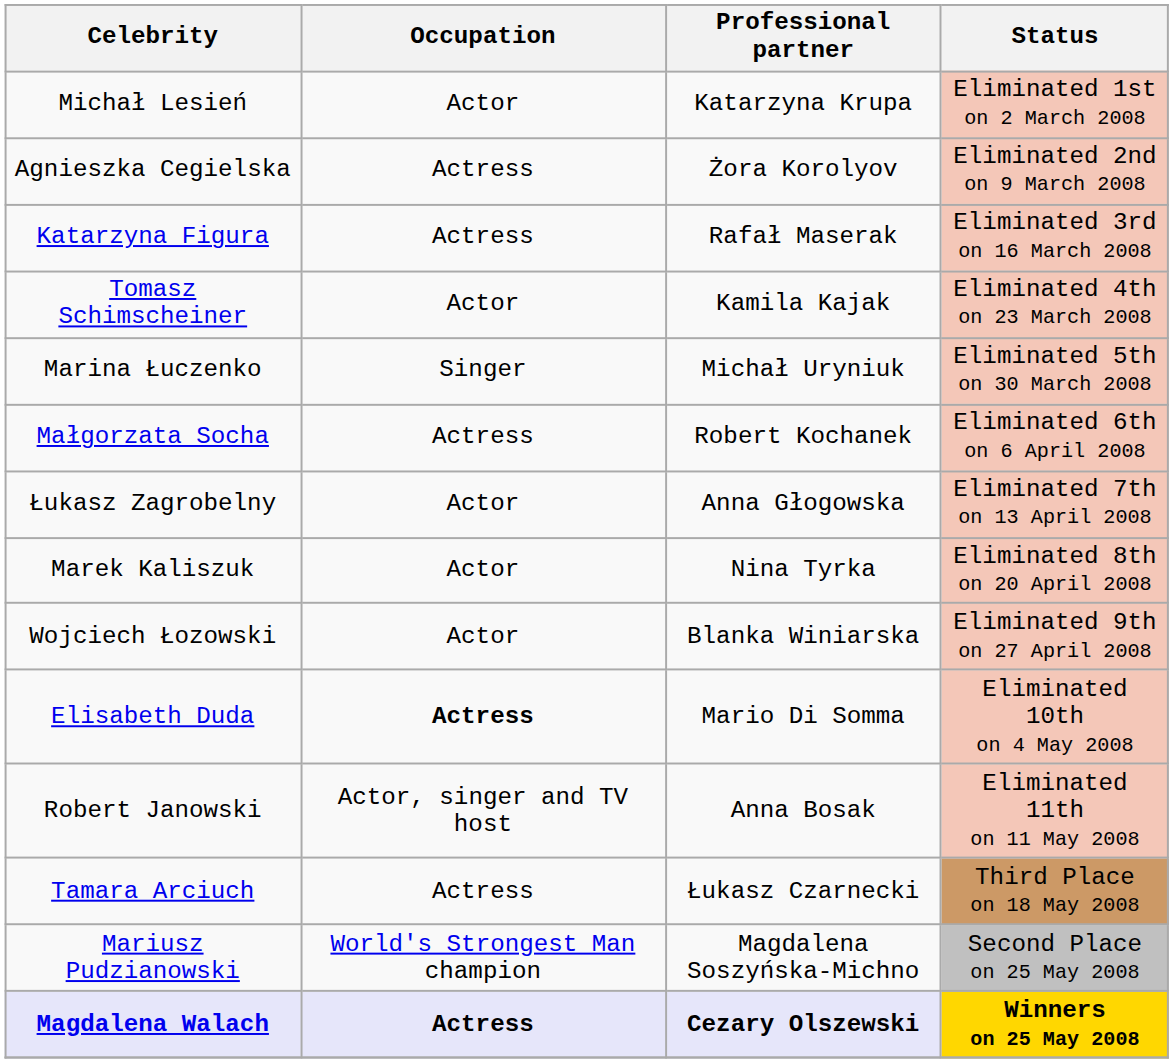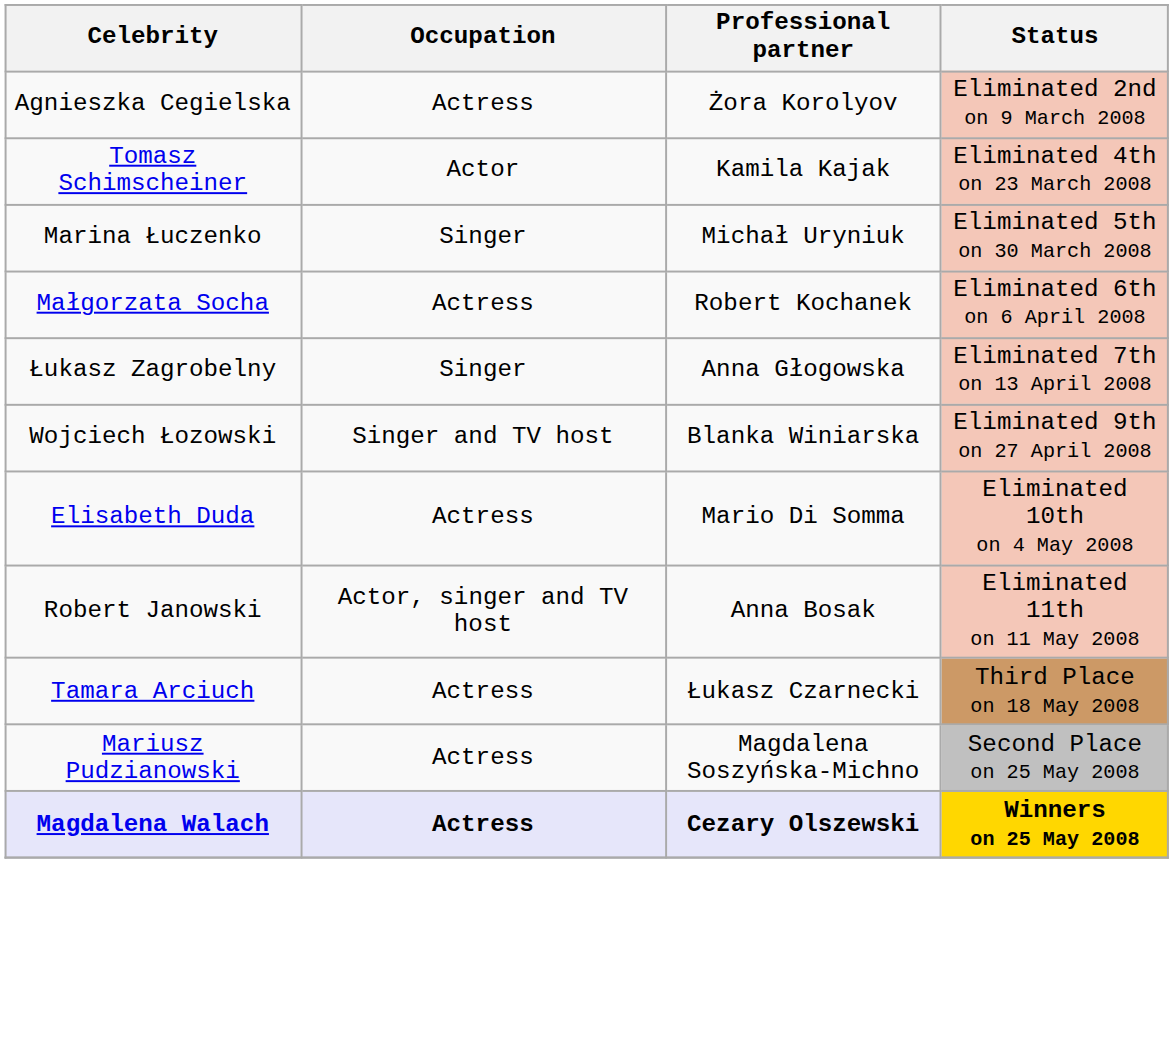- row: Michał Lesień | Actor | Katarzyna Krupa | Eliminated 1st on 2 March 2008
- row: Katarzyna Figura | Actress | Rafał Maserak | Eliminated 3rd on 16 March 2008
Łukasz Zagrobelny | Occupation: Actor -> Singer
- row: Marek Kaliszuk | Actor | Nina Tyrka | Eliminated 8th on 20 April 2008
Wojciech Łozowski | Occupation: Actor -> Singer and TV host
Elisabeth Duda | Occupation: bold -> normal
Mariusz Pudzianowski | Occupation: World's Strongest Man champion -> Actress
